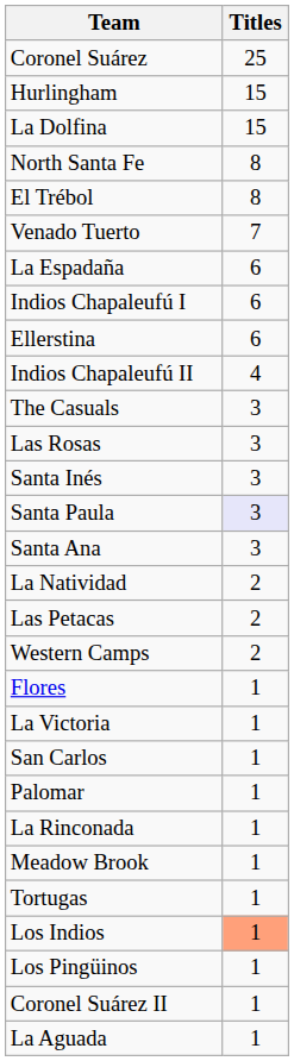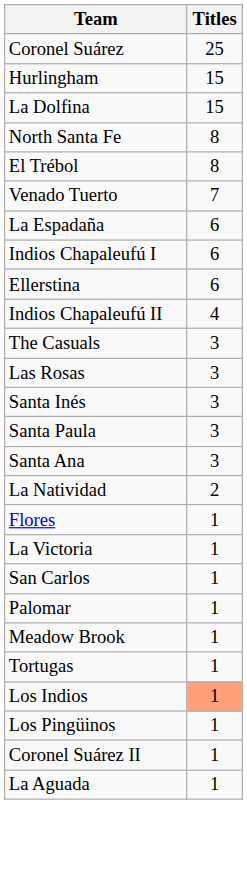Santa Paula | Titles: lavender background -> no background
- row: Las Petacas | 2
- row: Western Camps | 2
- row: La Rinconada | 1
